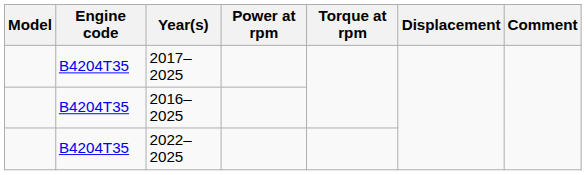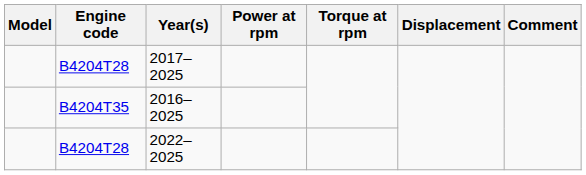2017–2025 | Engine code: B4204T35 -> B4204T28
2022–2025 | Engine code: B4204T35 -> B4204T28
